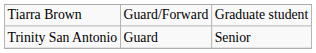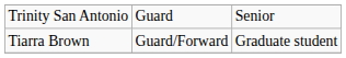rows swapped: Tiarra Brown <-> Trinity San Antonio
